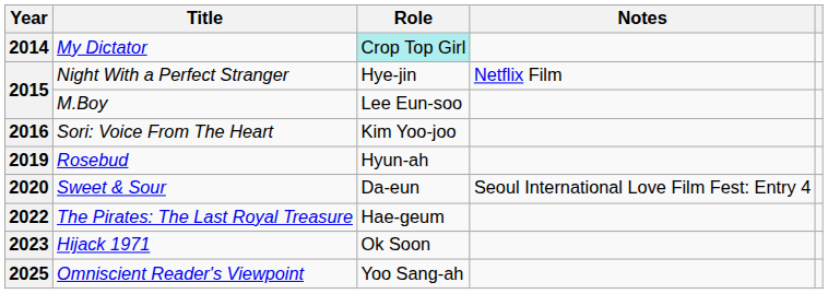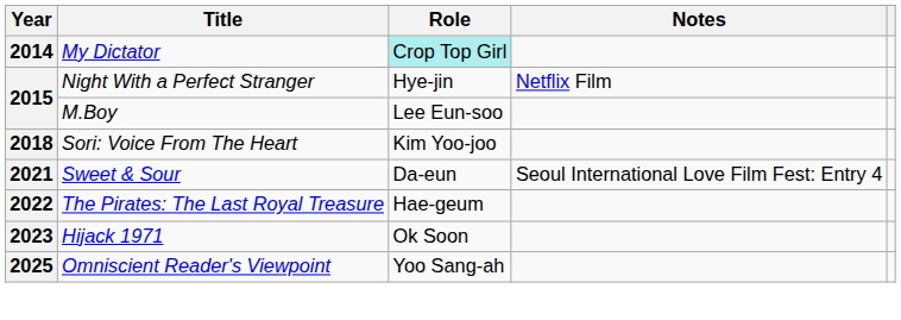Sori: Voice From The Heart | Year: 2016 -> 2018
- row: 2019 | Rosebud | Hyun-ah
Sweet & Sour | Year: 2020 -> 2021
